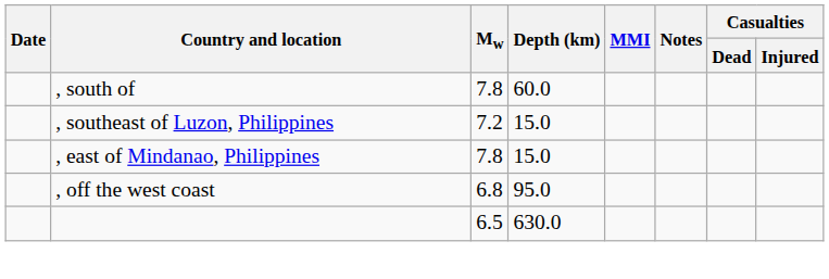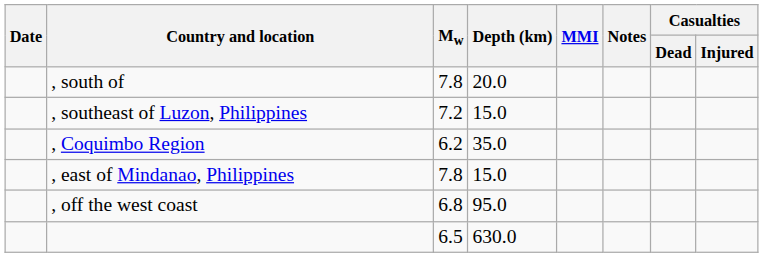, south of | Depth (km): 60.0 -> 20.0
+ row: , Coquimbo Region | 6.2 | 35.0
